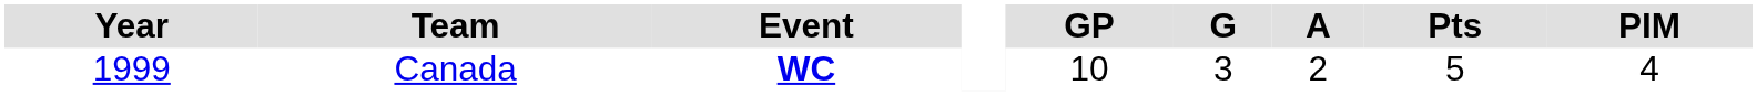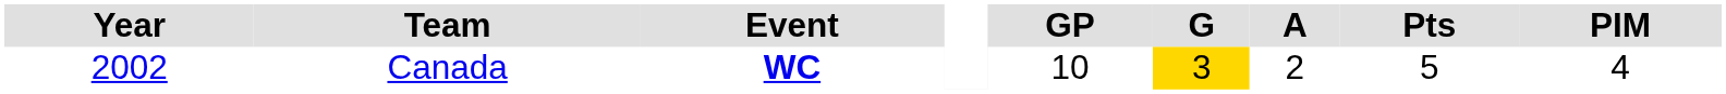Canada | Year: 1999 -> 2002
Canada | G: no background -> gold background
